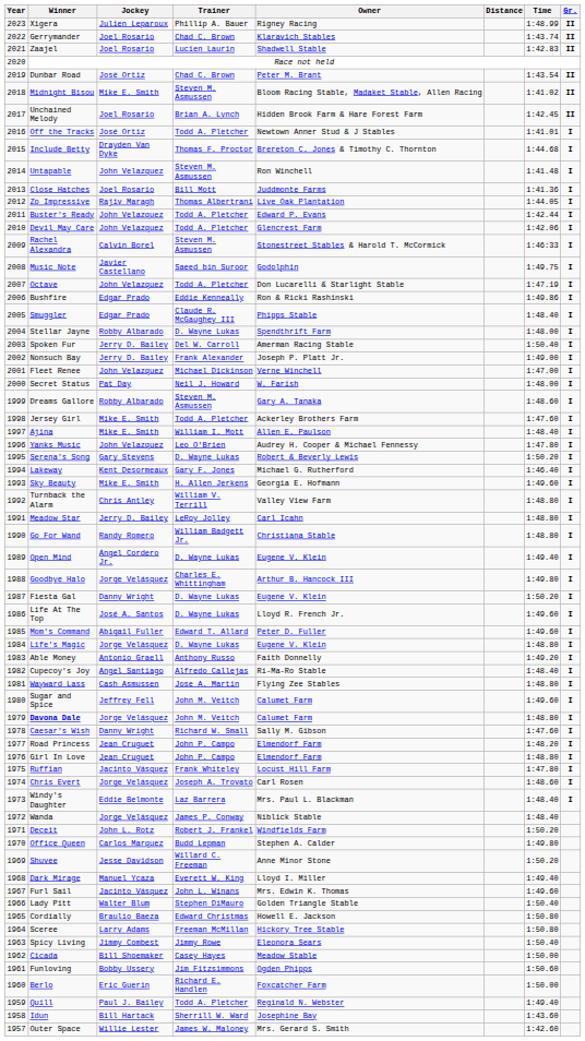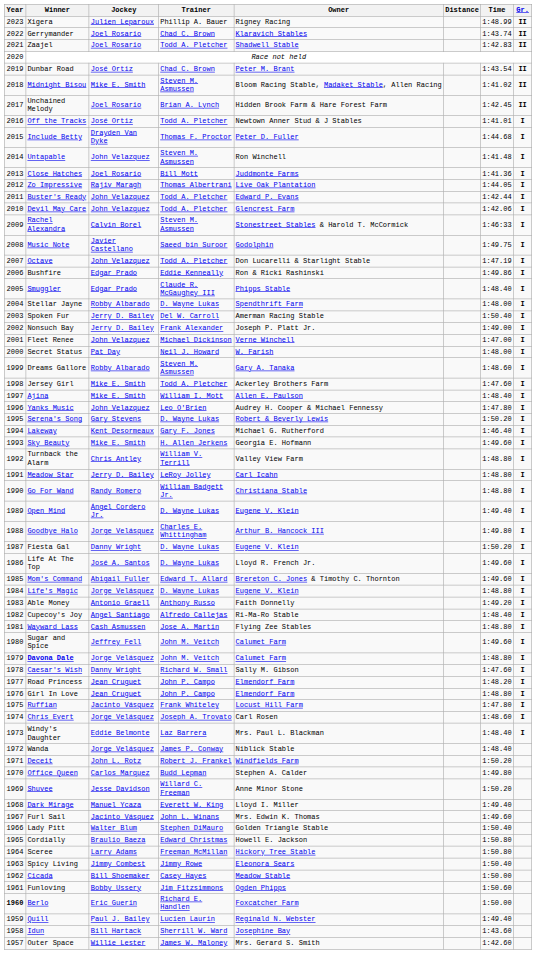Zaajel | Trainer: Lucien Laurin -> Todd A. Pletcher
Include Betty | Owner: Brereton C. Jones & Timothy C. Thornton -> Peter D. Fuller
Mom's Command | Owner: Peter D. Fuller -> Brereton C. Jones & Timothy C. Thornton
Berlo | Year: normal -> bold
Quill | Trainer: Todd A. Pletcher -> Lucien Laurin
